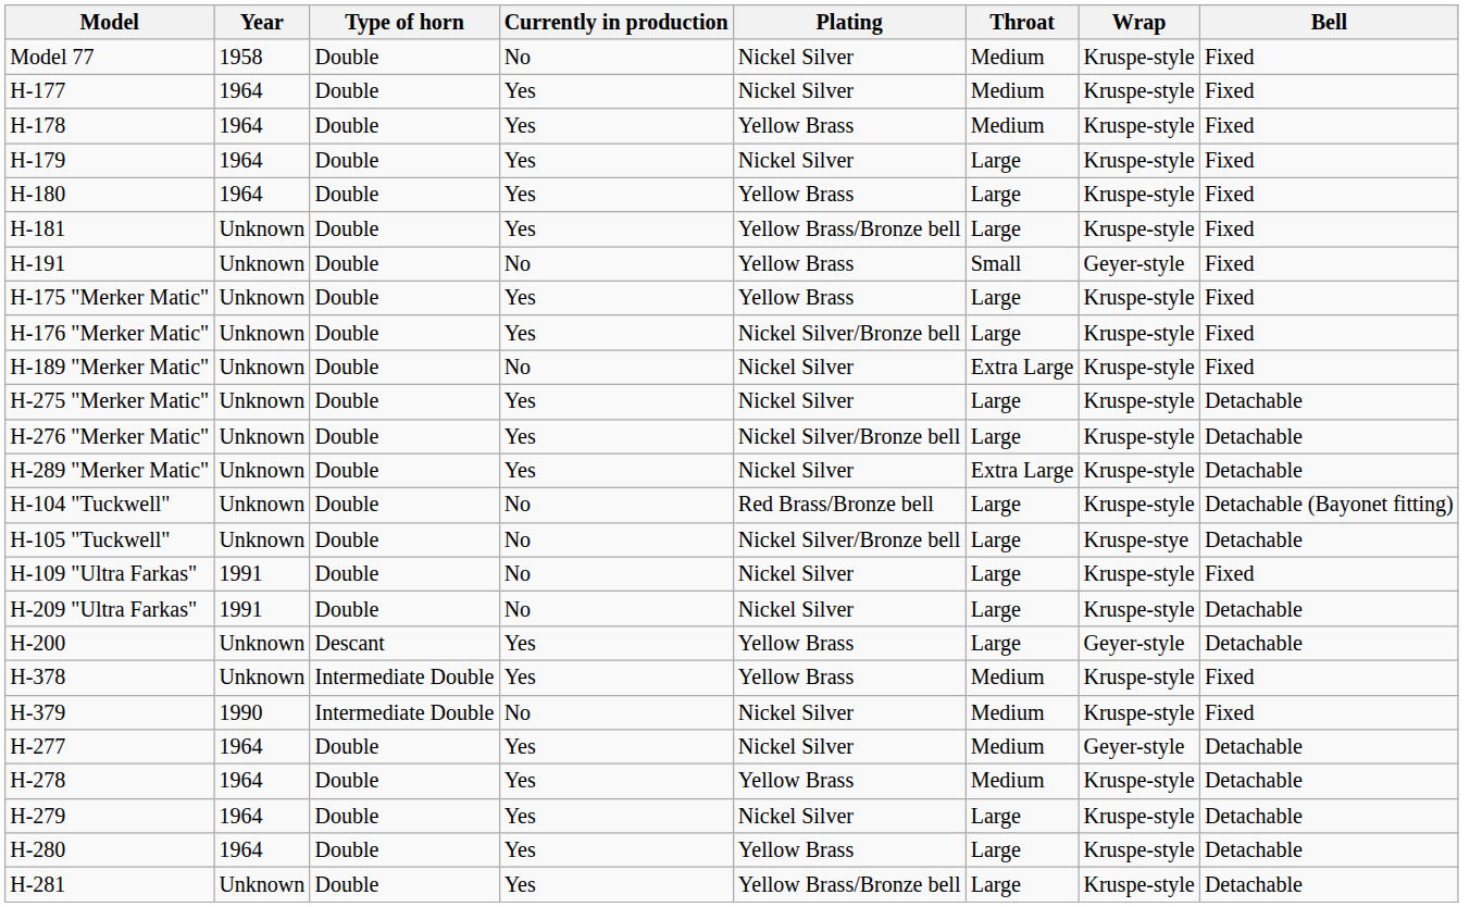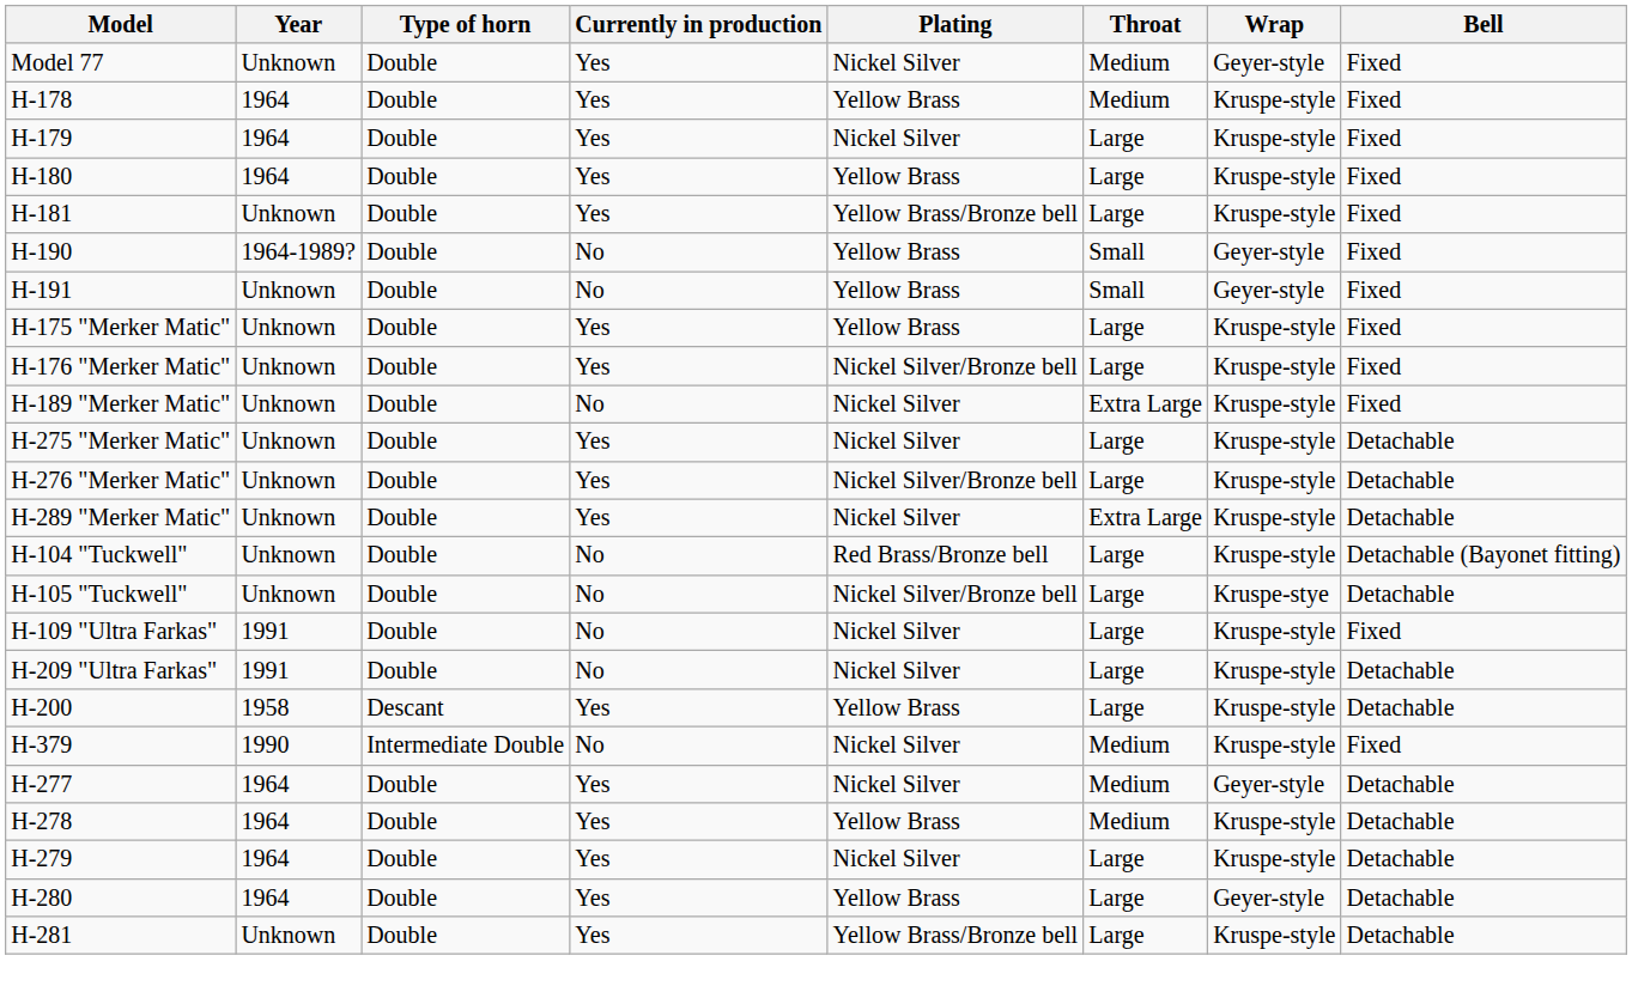Model 77 | Year: 1958 -> Unknown
Model 77 | Currently in production: No -> Yes
Model 77 | Wrap: Kruspe-style -> Geyer-style
- row: H-177 | 1964 | Double | Yes | Nickel Silver | Medium | Kruspe-style | Fixed
+ row: H-190 | 1964-1989? | Double | No | Yellow Brass | Small | Geyer-style | Fixed
H-200 | Year: Unknown -> 1958
H-200 | Wrap: Geyer-style -> Kruspe-style
- row: H-378 | Unknown | Intermediate Double | Yes | Yellow Brass | Medium | Kruspe-style | Fixed
H-280 | Wrap: Kruspe-style -> Geyer-style
